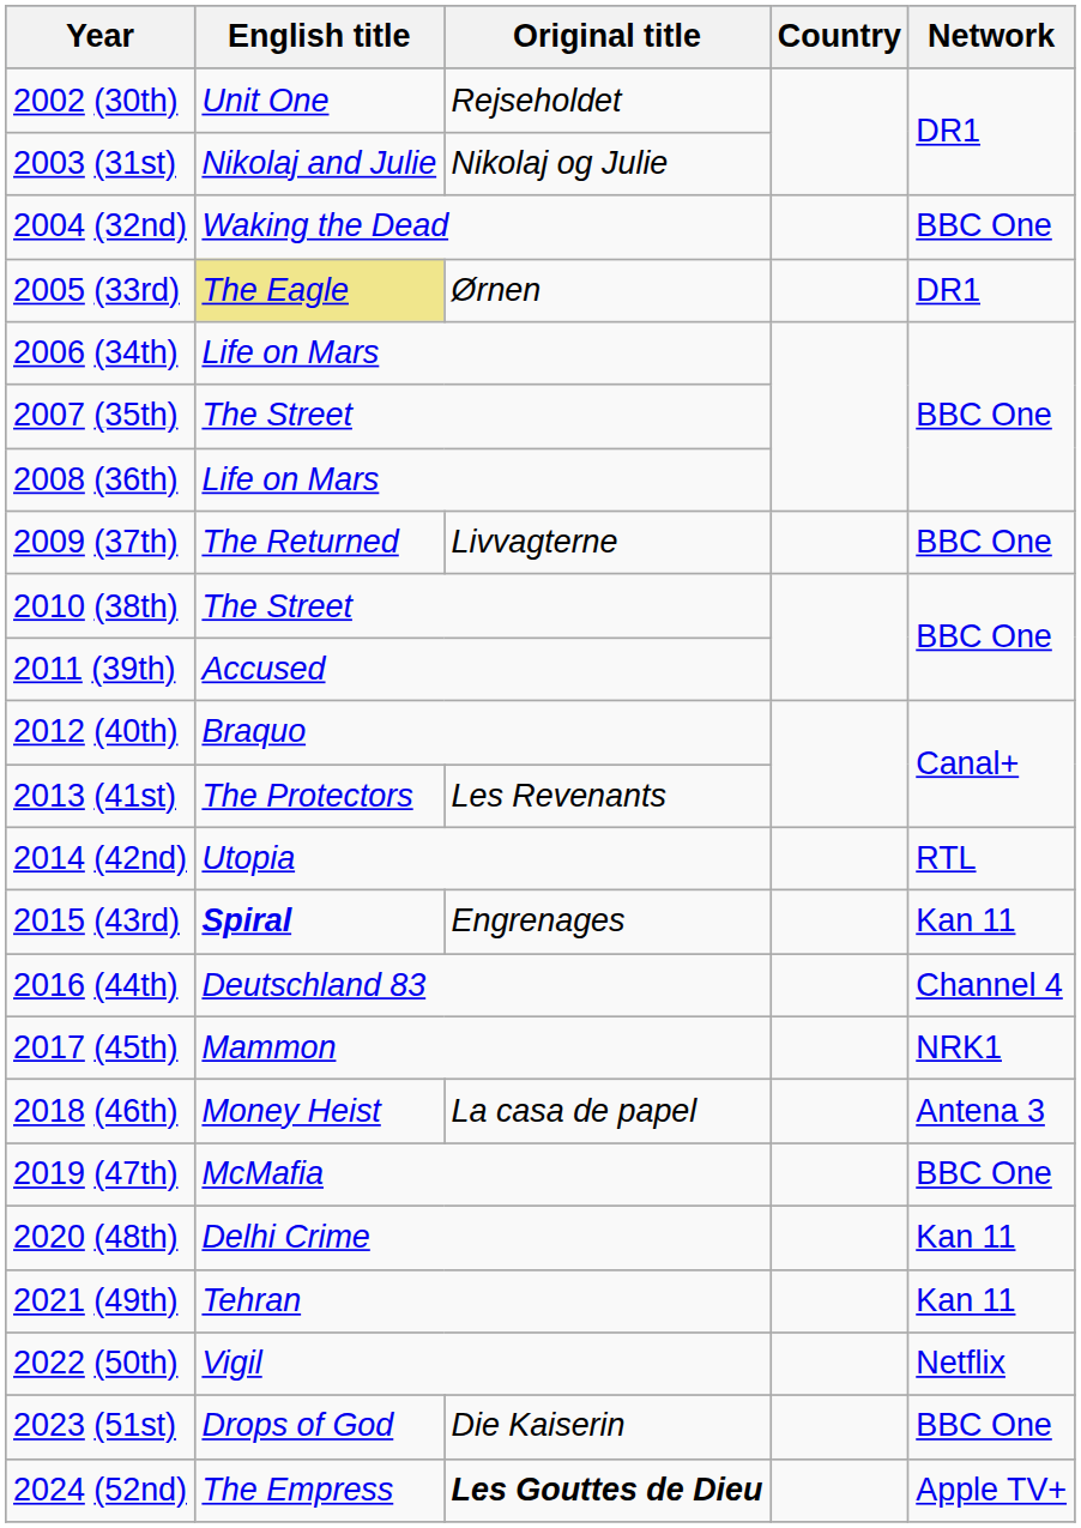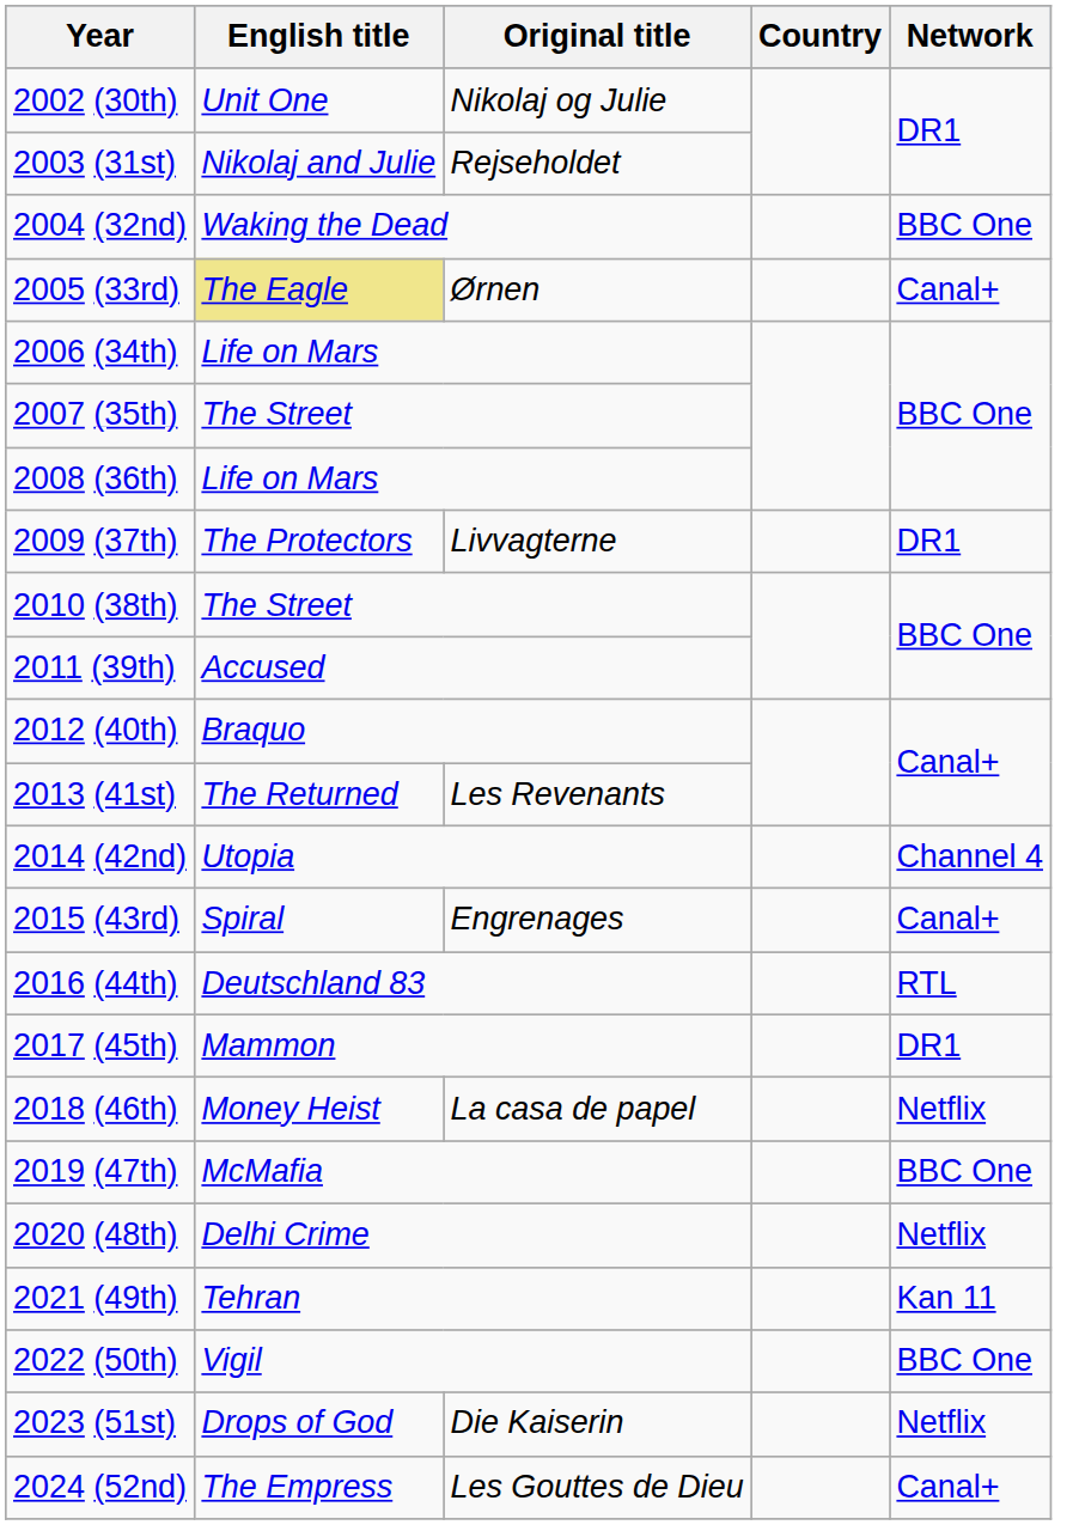2002 (30th) | Original title: Rejseholdet -> Nikolaj og Julie
2003 (31st) | Original title: Nikolaj og Julie -> Rejseholdet
2005 (33rd) | Network: DR1 -> Canal+
2009 (37th) | English title: The Returned -> The Protectors
2009 (37th) | Network: BBC One -> DR1
2013 (41st) | English title: The Protectors -> The Returned
2014 (42nd) | Network: RTL -> Channel 4
2015 (43rd) | English title: bold -> normal
2015 (43rd) | Network: Kan 11 -> Canal+
2016 (44th) | Network: Channel 4 -> RTL
2017 (45th) | Network: NRK1 -> DR1
2018 (46th) | Network: Antena 3 -> Netflix
2020 (48th) | Network: Kan 11 -> Netflix
2022 (50th) | Network: Netflix -> BBC One
2023 (51st) | Network: BBC One -> Netflix
2024 (52nd) | Original title: bold -> normal
2024 (52nd) | Network: Apple TV+ -> Canal+
